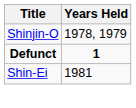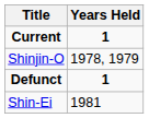+ row: Current | 1
